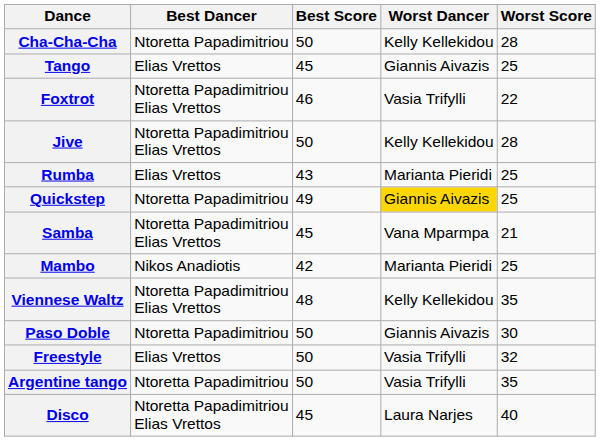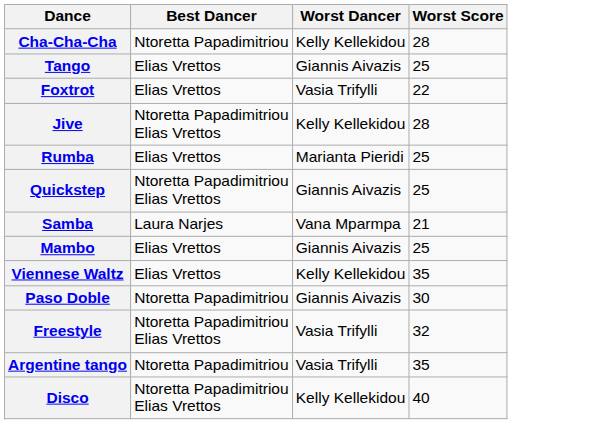- column: Best Score | 50 | 45 | 46 | 50 | 43 | 49 | 45 | 42 | 48 | 50 | 50 | 50 | 45
Foxtrot | Best Dancer: Ntoretta Papadimitriou Elias Vrettos -> Elias Vrettos
Quickstep | Best Dancer: Ntoretta Papadimitriou -> Ntoretta Papadimitriou Elias Vrettos
Quickstep | Worst Dancer: gold background -> no background
Samba | Best Dancer: Ntoretta Papadimitriou Elias Vrettos -> Laura Narjes
Mambo | Best Dancer: Nikos Anadiotis -> Elias Vrettos
Mambo | Worst Dancer: Marianta Pieridi -> Giannis Aivazis
Viennese Waltz | Best Dancer: Ntoretta Papadimitriou Elias Vrettos -> Elias Vrettos
Freestyle | Best Dancer: Elias Vrettos -> Ntoretta Papadimitriou Elias Vrettos
Disco | Worst Dancer: Laura Narjes -> Kelly Kellekidou
